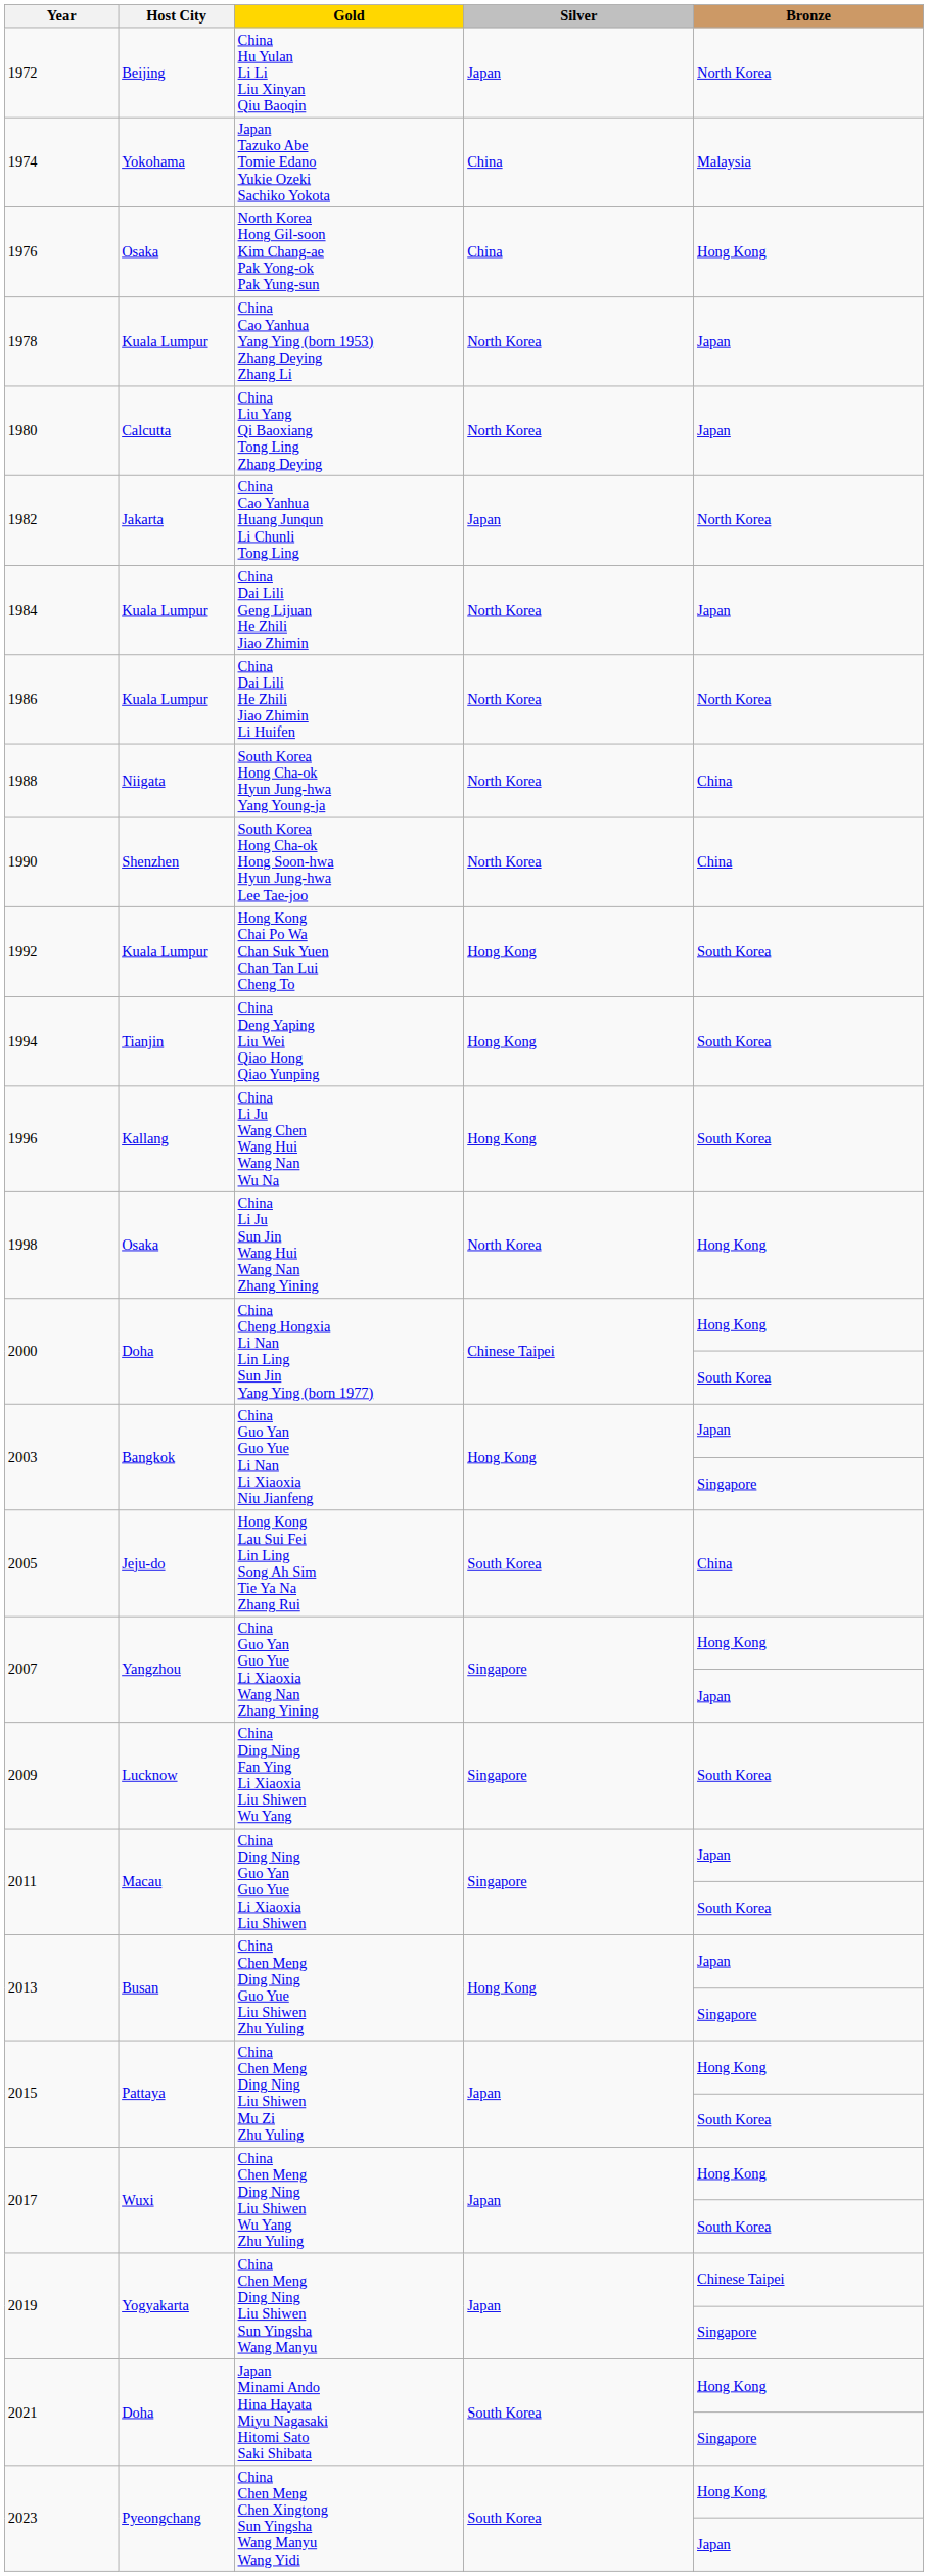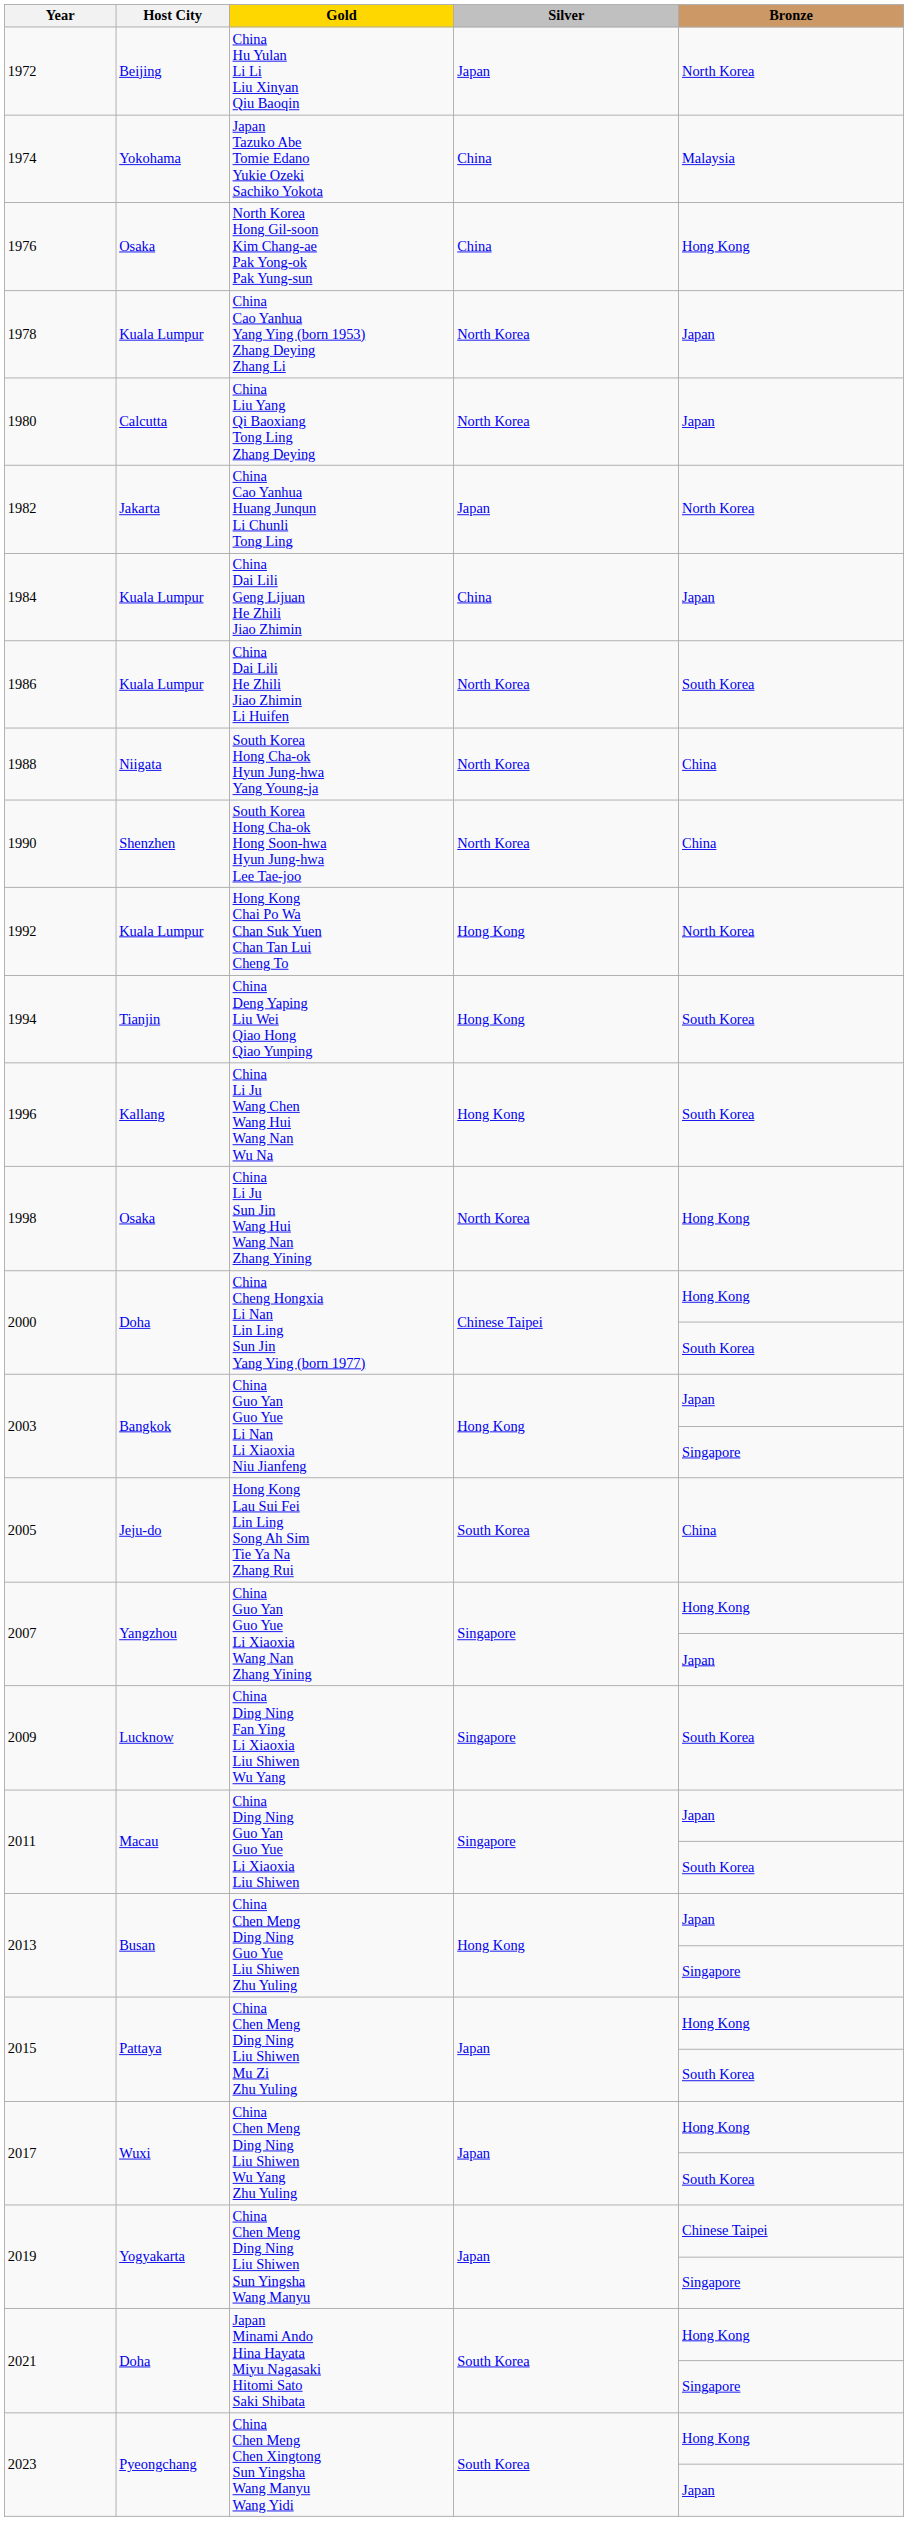1984 | Silver: North Korea -> China
1986 | Bronze: North Korea -> South Korea
1992 | Bronze: South Korea -> North Korea
